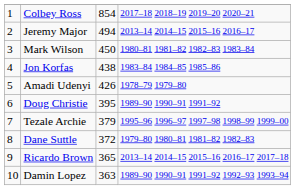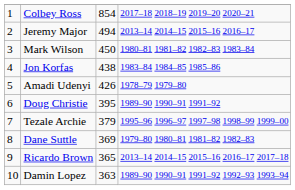Dane Suttle | column 3: 372 -> 369
